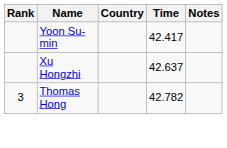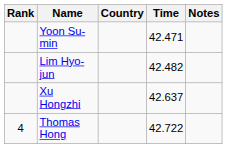Yoon Su-min | Time: 42.417 -> 42.471
+ row: Lim Hyo-jun | 42.482
Thomas Hong | Rank: 3 -> 4
Thomas Hong | Time: 42.782 -> 42.722
